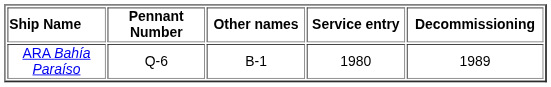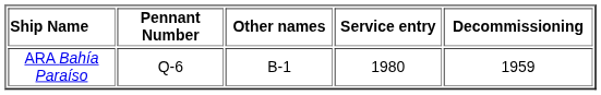ARA Bahía Paraíso | Decommissioning: 1989 -> 1959
